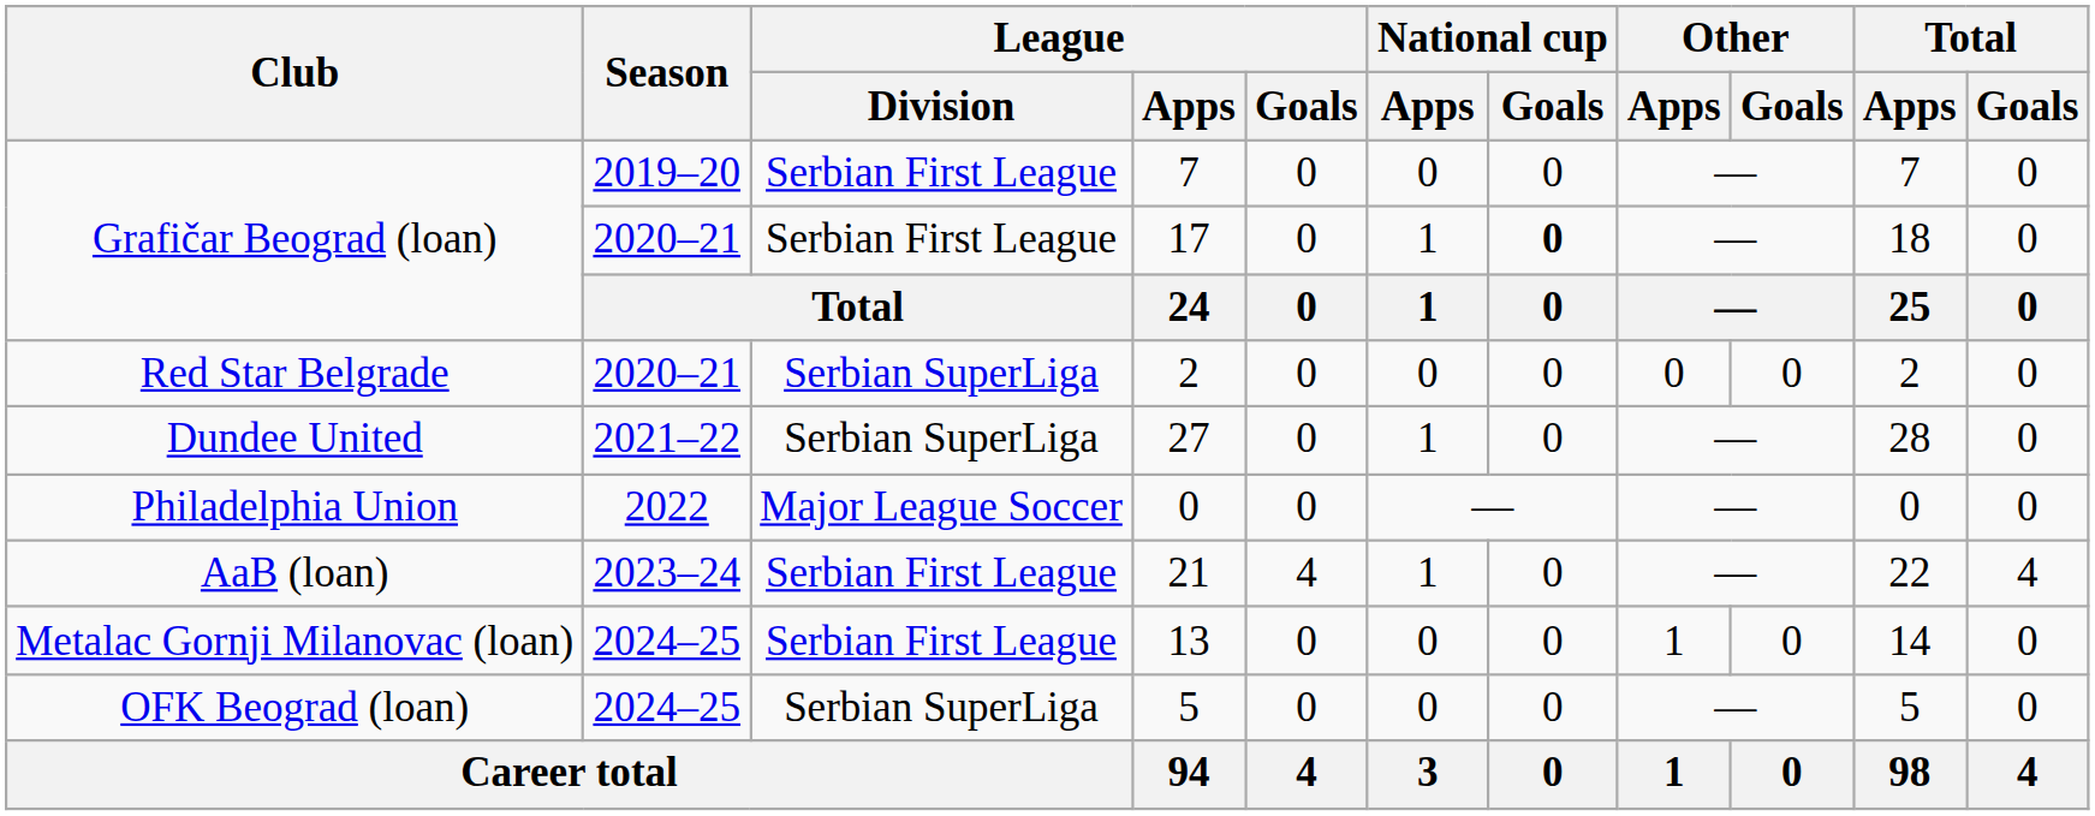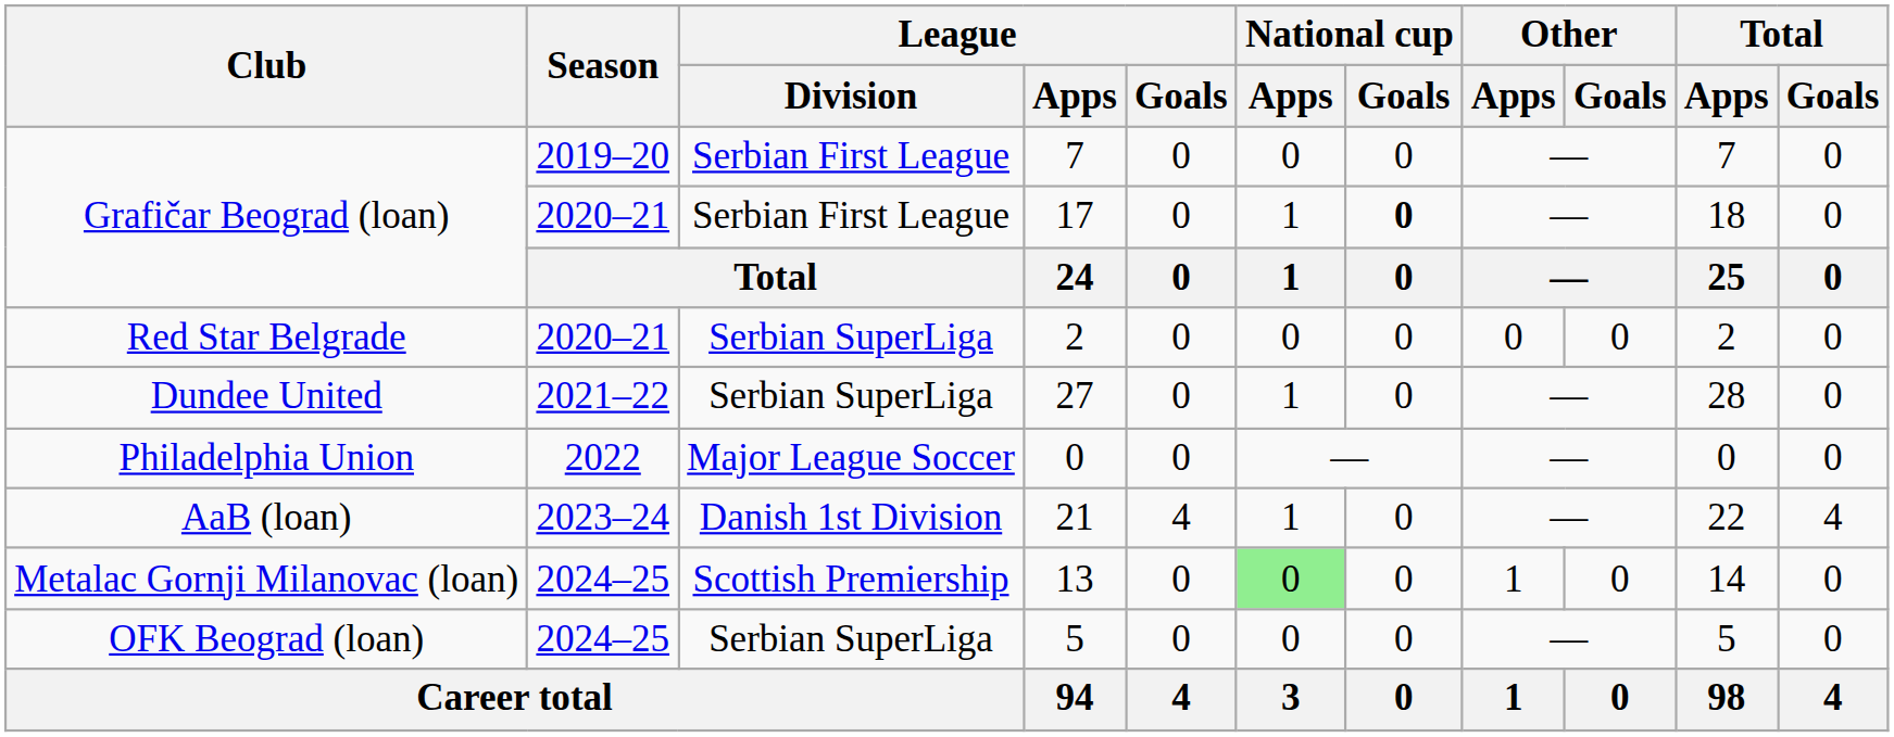21 | League / Division: Serbian First League -> Danish 1st Division
13 | League / Division: Serbian First League -> Scottish Premiership
13 | National cup / Apps: no background -> lightgreen background
